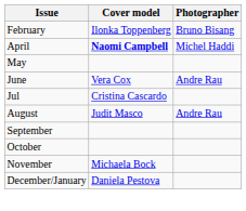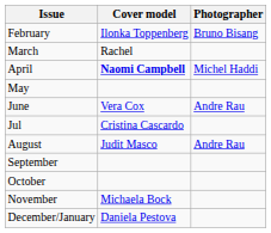+ row: March | Rachel
